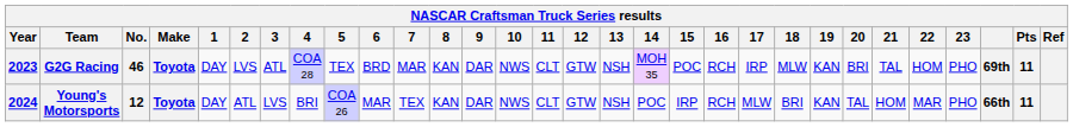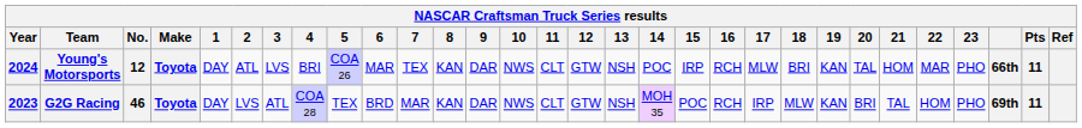rows swapped: G2G Racing <-> Young's Motorsports
